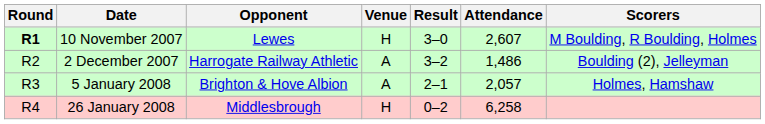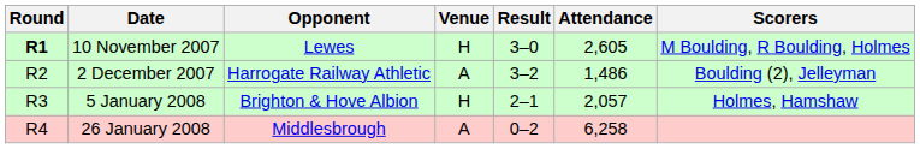10 November 2007 | Attendance: 2,607 -> 2,605
5 January 2008 | Venue: A -> H
26 January 2008 | Venue: H -> A
